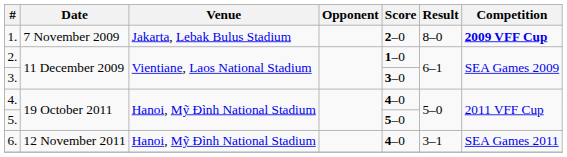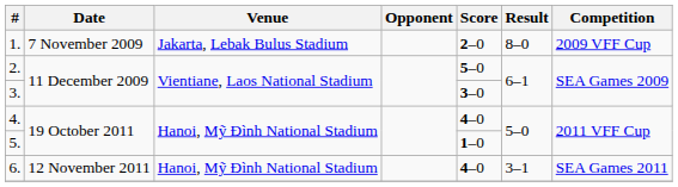1. | Competition: bold -> normal
2. | Score: 1–0 -> 5–0
5. | Score: 5–0 -> 1–0
